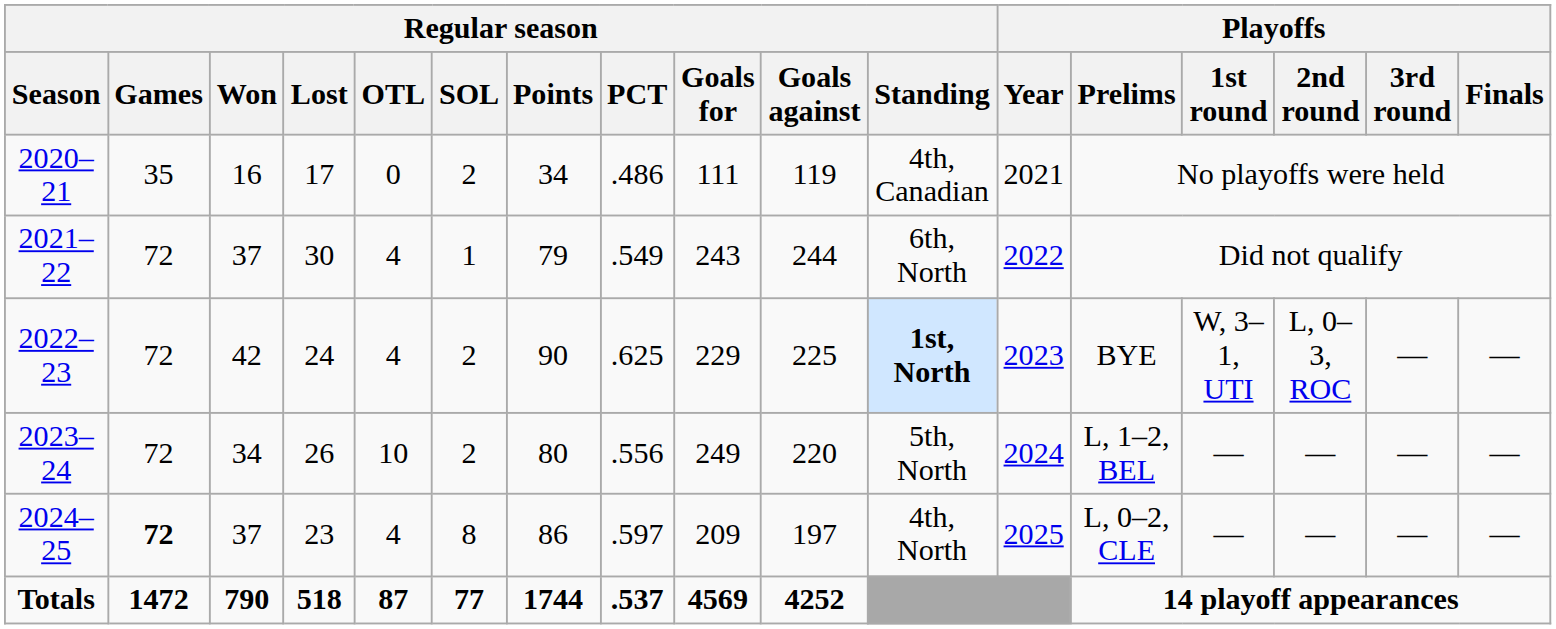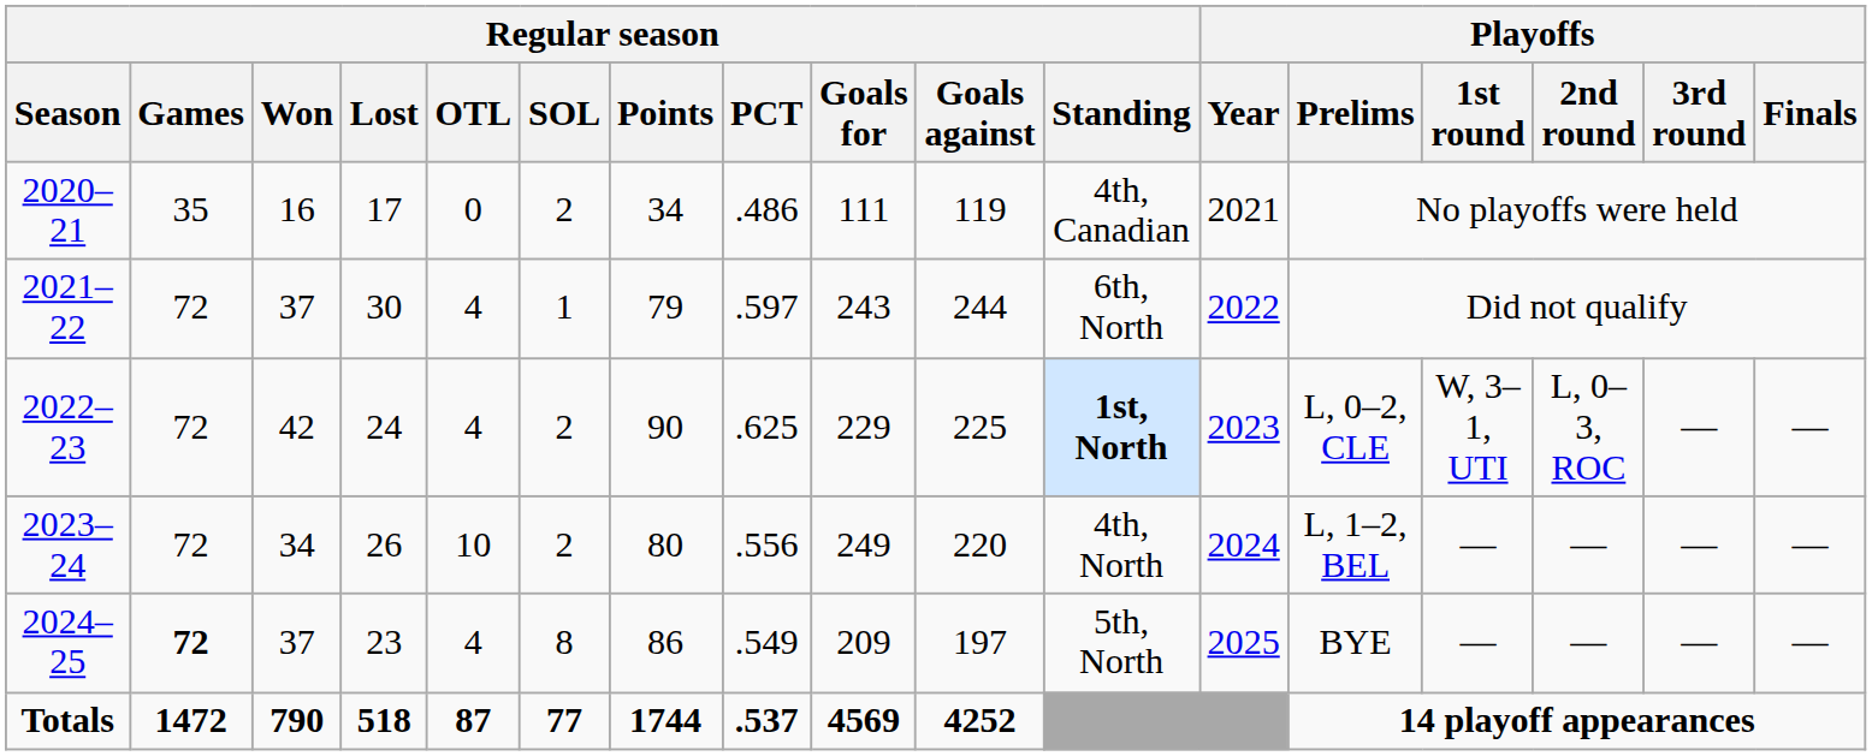2021–22 | Regular season / PCT: .549 -> .597
2022–23 | Playoffs / Prelims: BYE -> L, 0–2, CLE
2023–24 | Regular season / Standing: 5th, North -> 4th, North
2024–25 | Regular season / PCT: .597 -> .549
2024–25 | Regular season / Standing: 4th, North -> 5th, North
2024–25 | Playoffs / Prelims: L, 0–2, CLE -> BYE
